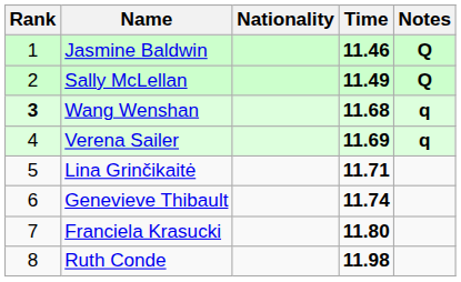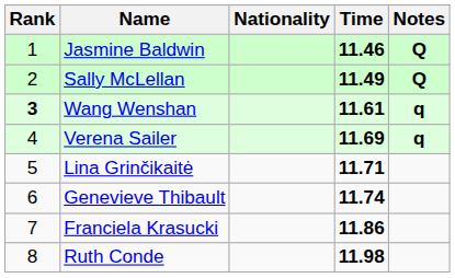Wang Wenshan | Time: 11.68 -> 11.61
Franciela Krasucki | Time: 11.80 -> 11.86
